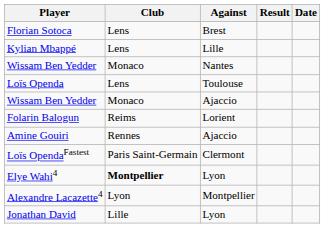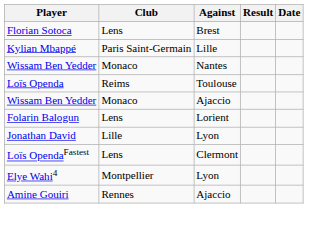Kylian Mbappé | Club: Lens -> Paris Saint-Germain
Loïs Openda | Club: Lens -> Reims
Folarin Balogun | Club: Reims -> Lens
rows swapped: Jonathan David <-> Amine Gouiri
Loïs OpendaFastest | Club: Paris Saint-Germain -> Lens
Elye Wahi4 | Club: bold -> normal
- row: Alexandre Lacazette4 | Lyon | Montpellier
